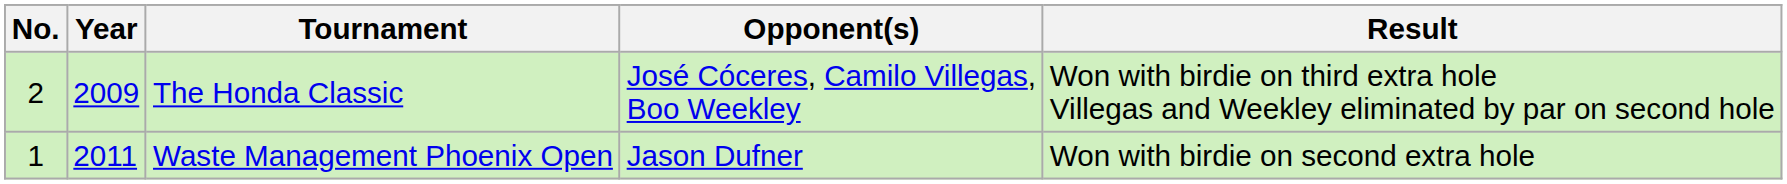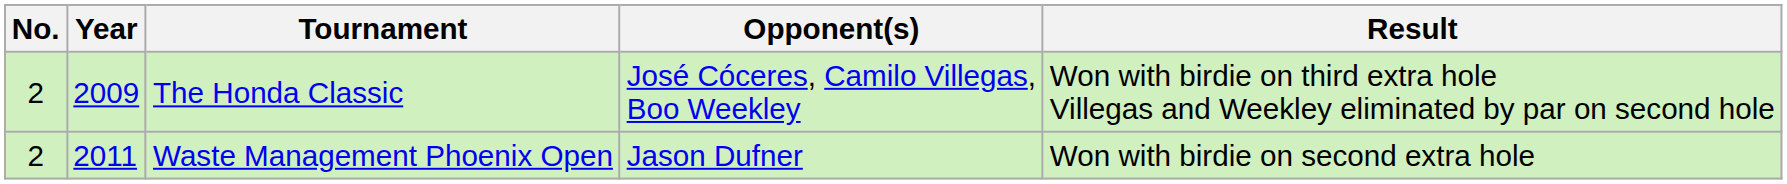Waste Management Phoenix Open | No.: 1 -> 2
